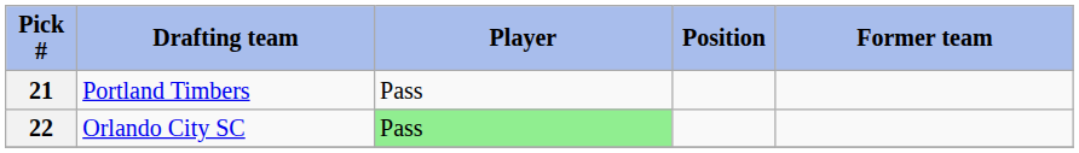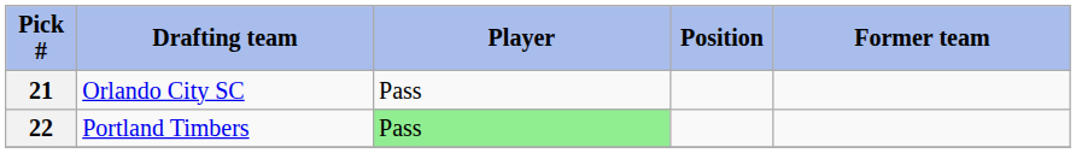21 | Drafting team: Portland Timbers -> Orlando City SC
22 | Drafting team: Orlando City SC -> Portland Timbers
